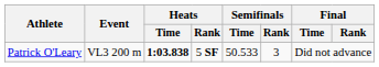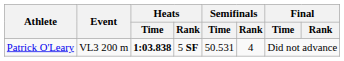Patrick O'Leary | Semifinals / Time: 50.533 -> 50.531
Patrick O'Leary | Semifinals / Rank: 3 -> 4
